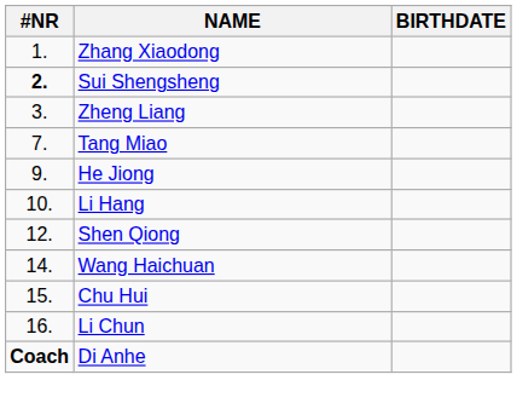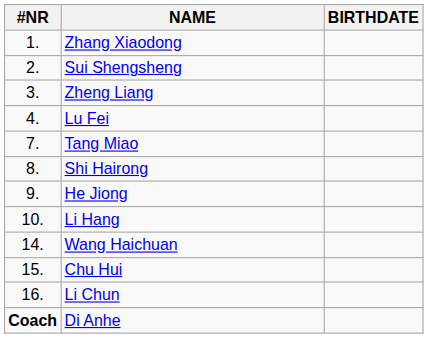Sui Shengsheng | #NR: bold -> normal
+ row: 4. | Lu Fei
+ row: 8. | Shi Hairong
- row: 12. | Shen Qiong
